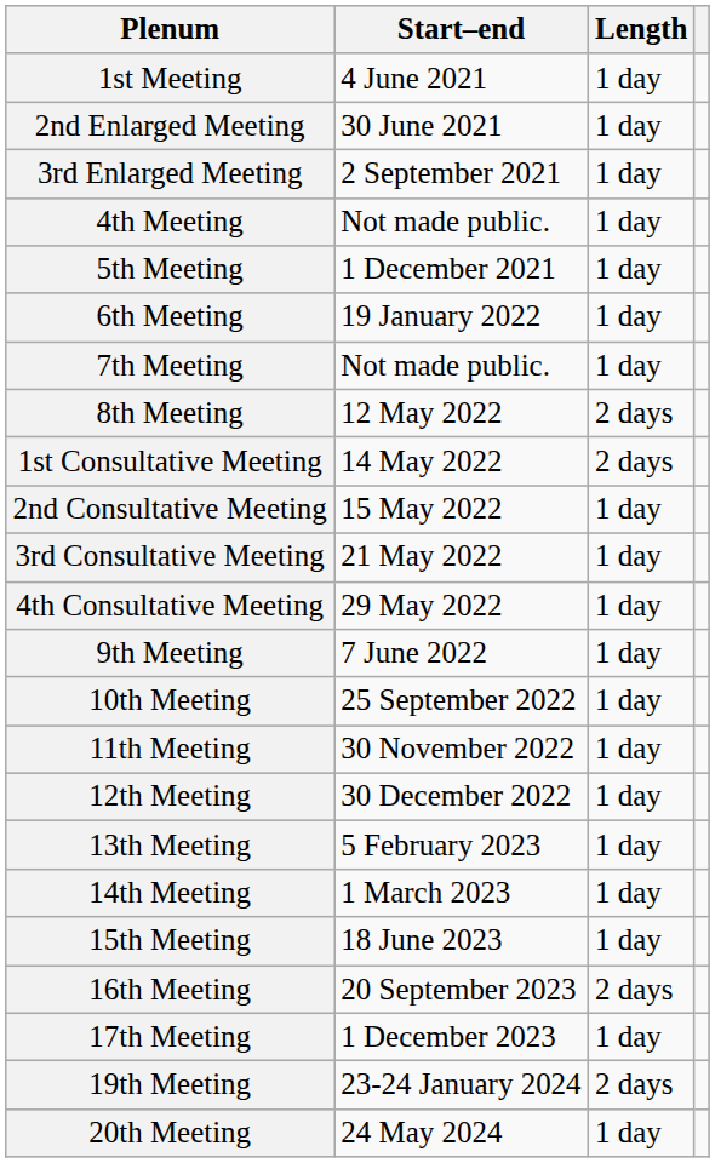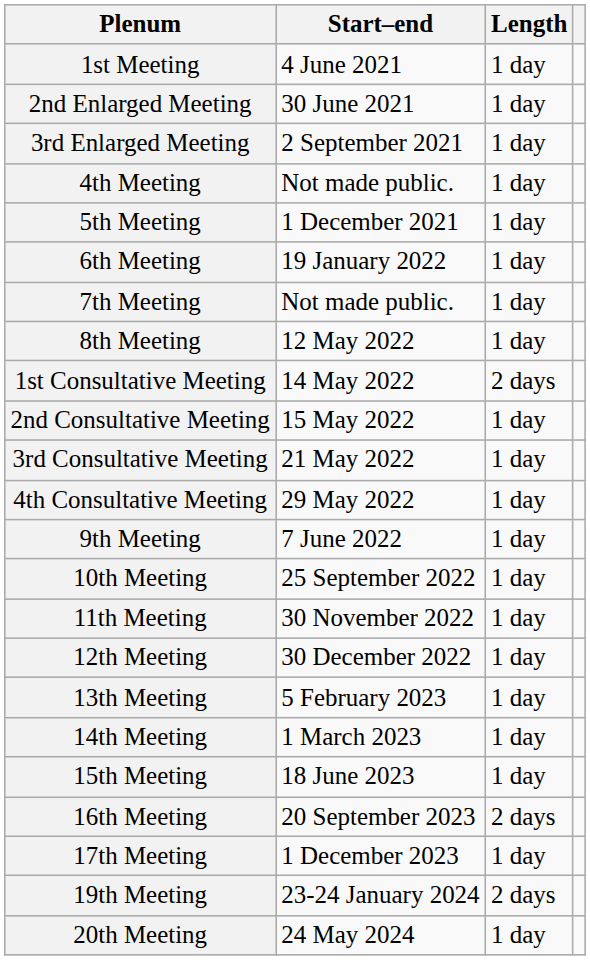8th Meeting | Length: 2 days -> 1 day
